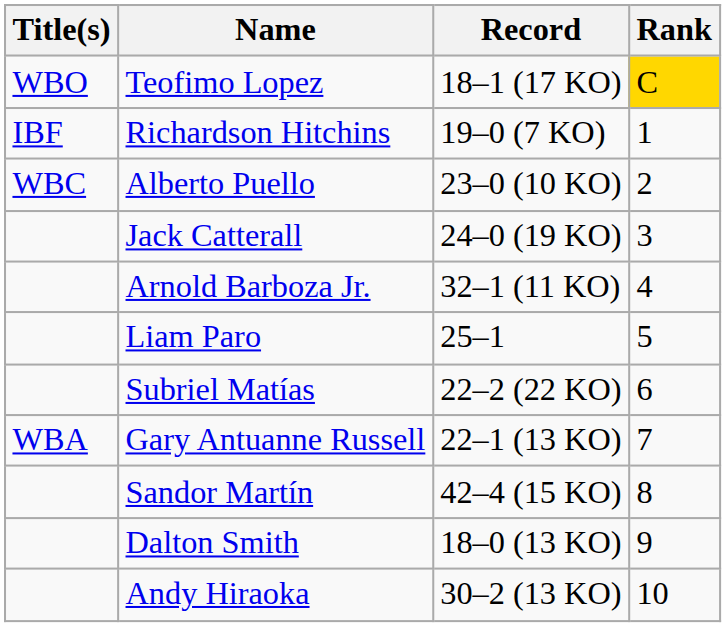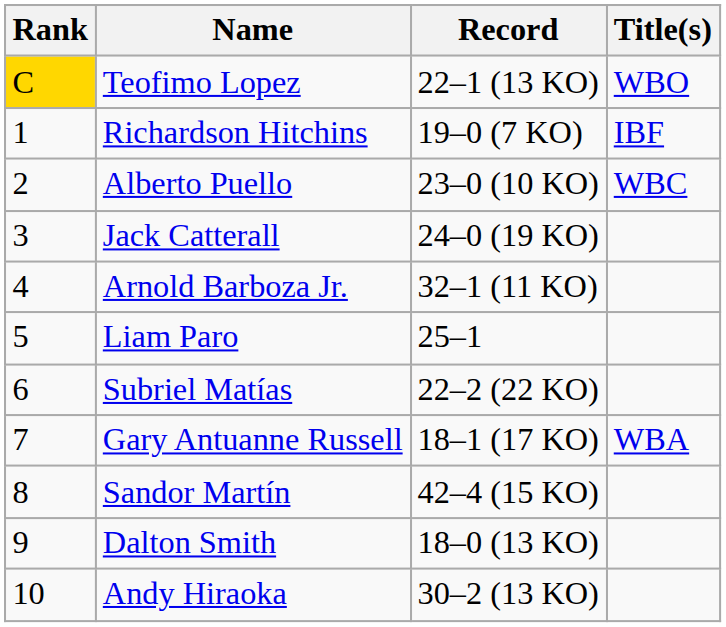columns swapped: Rank <-> Title(s)
Teofimo Lopez | Record: 18–1 (17 KO) -> 22–1 (13 KO)
Gary Antuanne Russell | Record: 22–1 (13 KO) -> 18–1 (17 KO)
